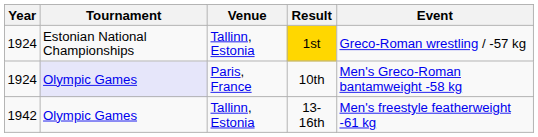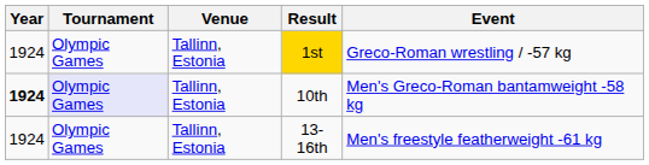1st | Tournament: Estonian National Championships -> Olympic Games
10th | Year: normal -> bold
10th | Venue: Paris, France -> Tallinn, Estonia
13-16th | Year: 1942 -> 1924
